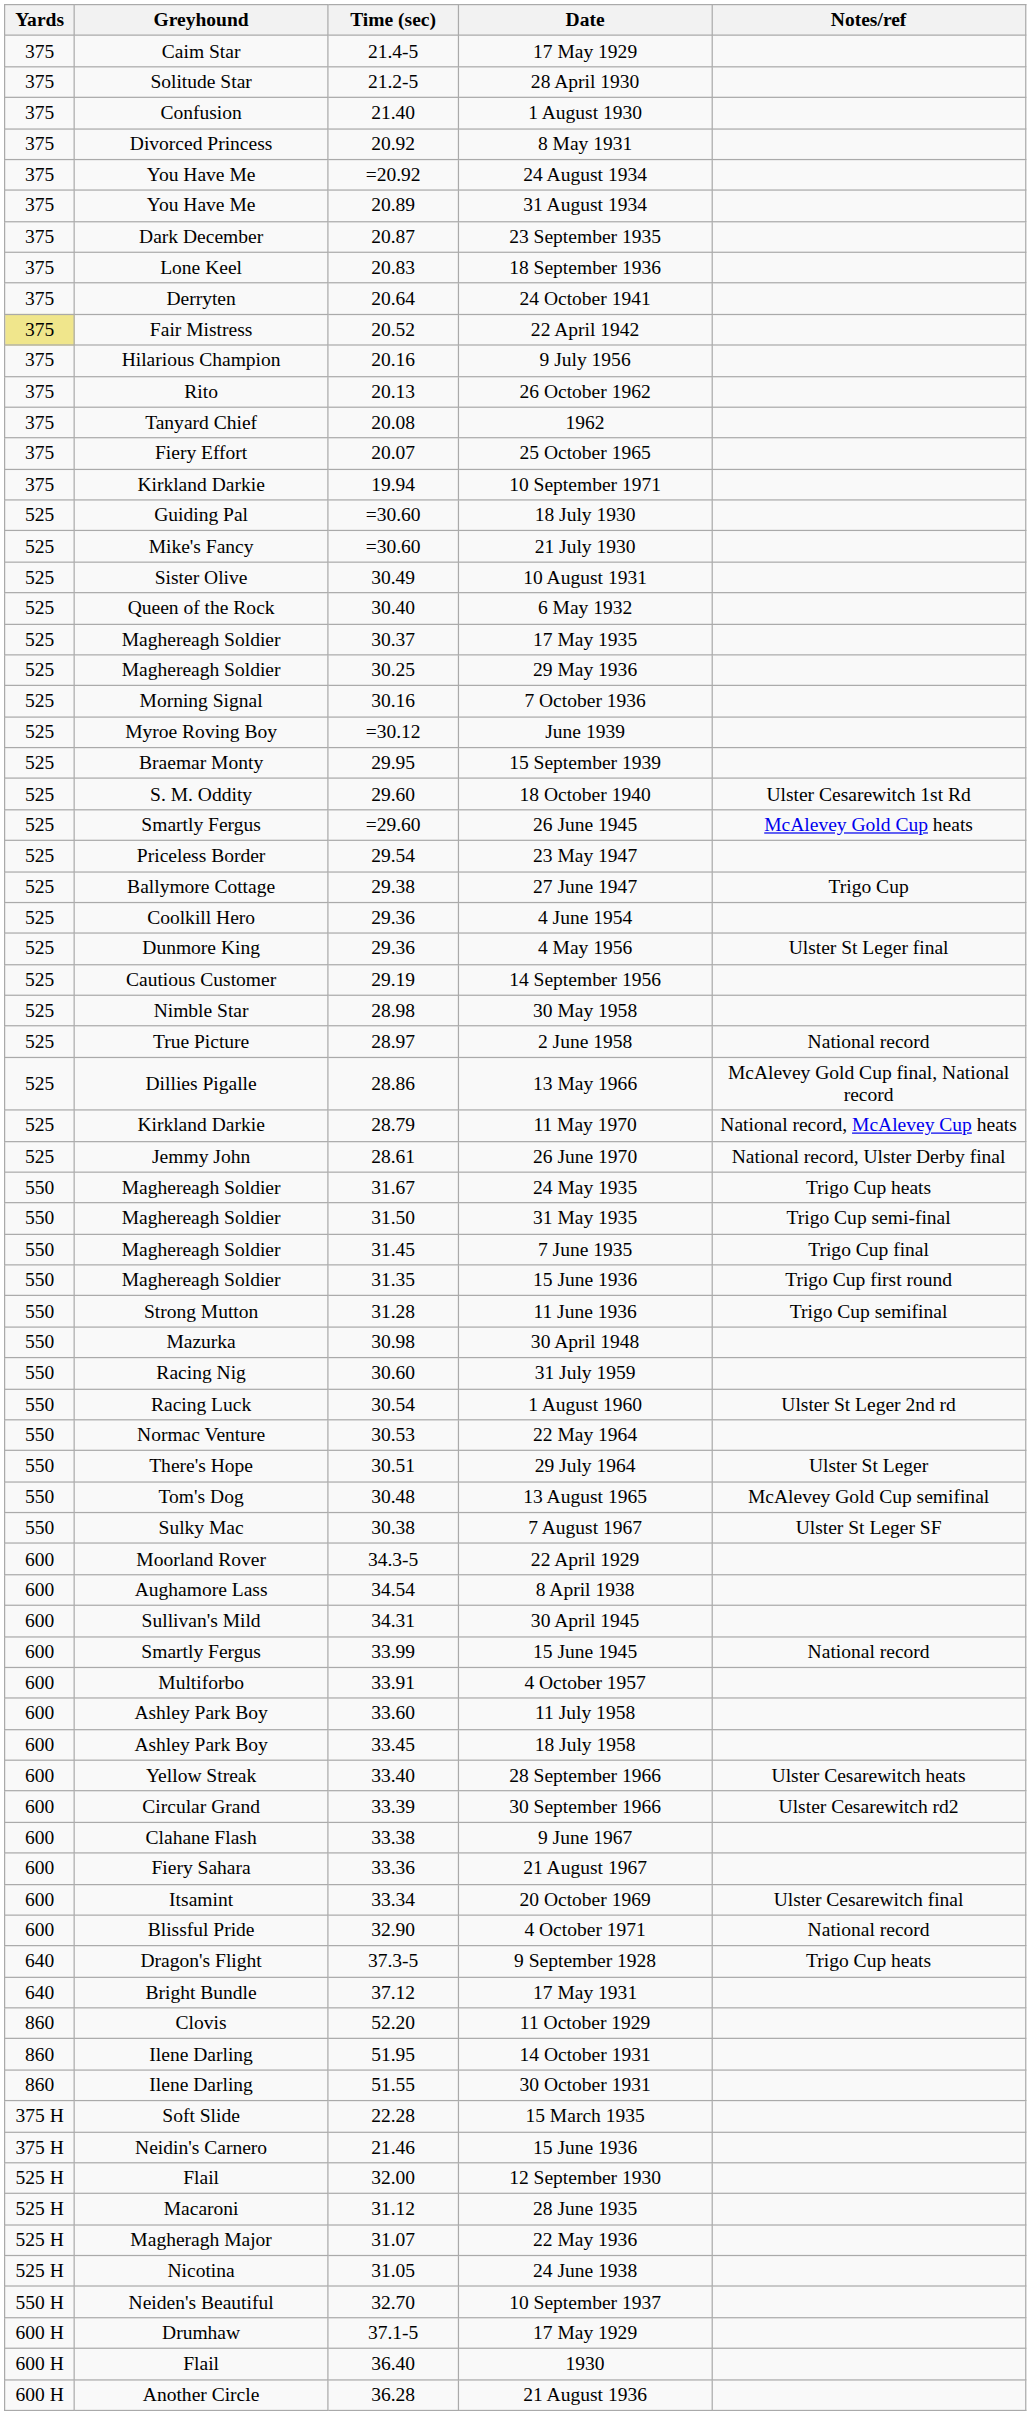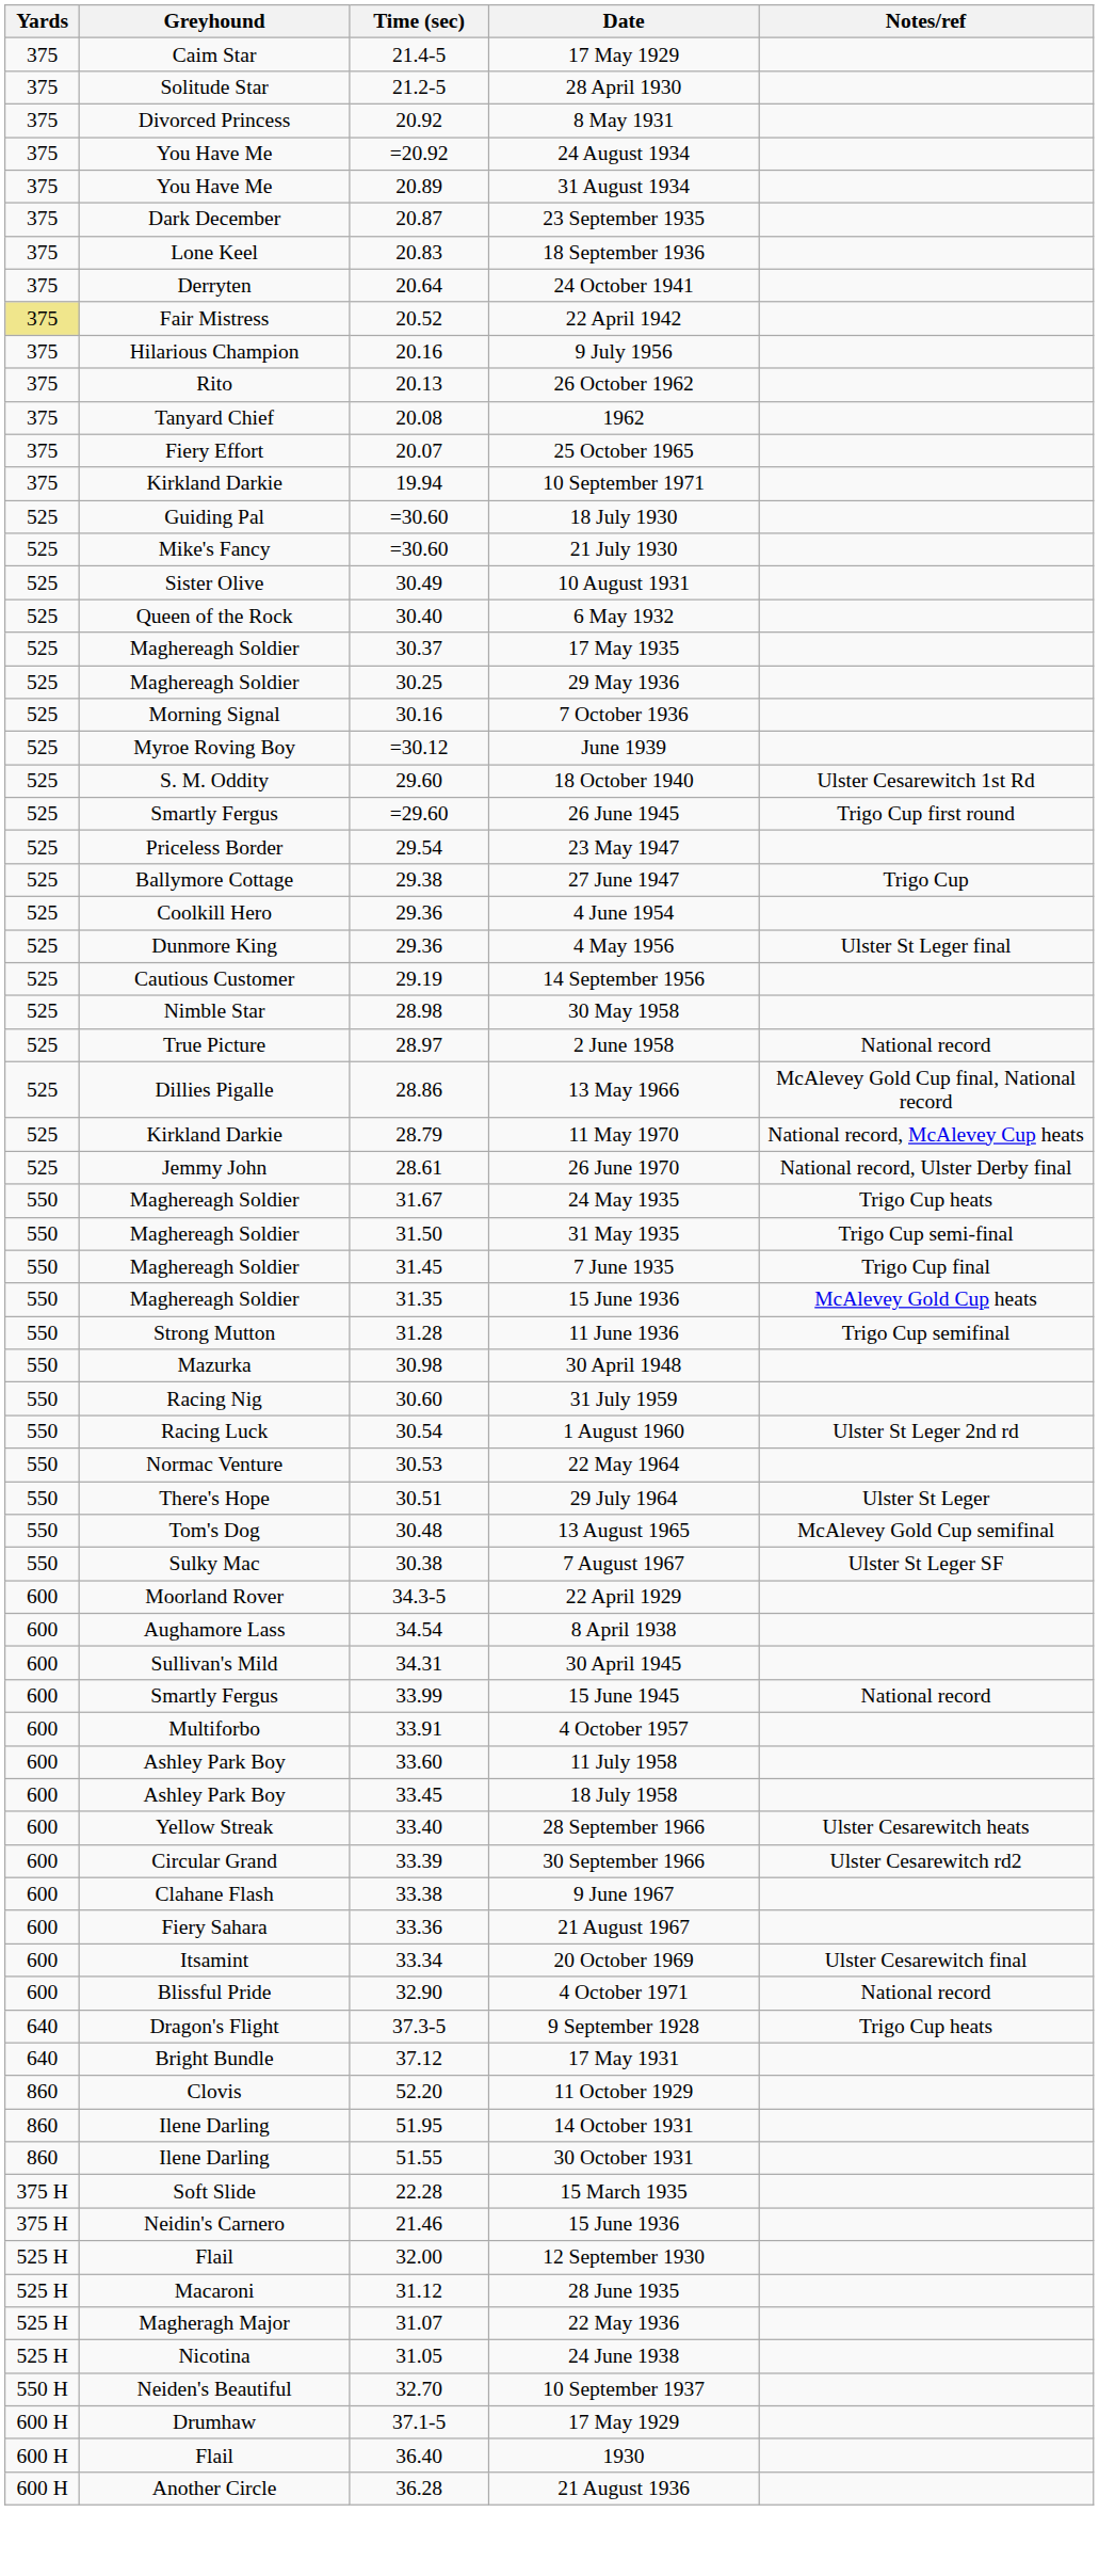- row: 375 | Confusion | 21.40 | 1 August 1930
- row: 525 | Braemar Monty | 29.95 | 15 September 1939
26 June 1945 | Notes/ref: McAlevey Gold Cup heats -> Trigo Cup first round
31.35 / 15 June 1936 | Notes/ref: Trigo Cup first round -> McAlevey Gold Cup heats
